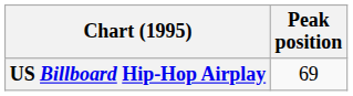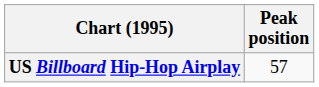US Billboard Hip-Hop Airplay | Peak position: 69 -> 57
